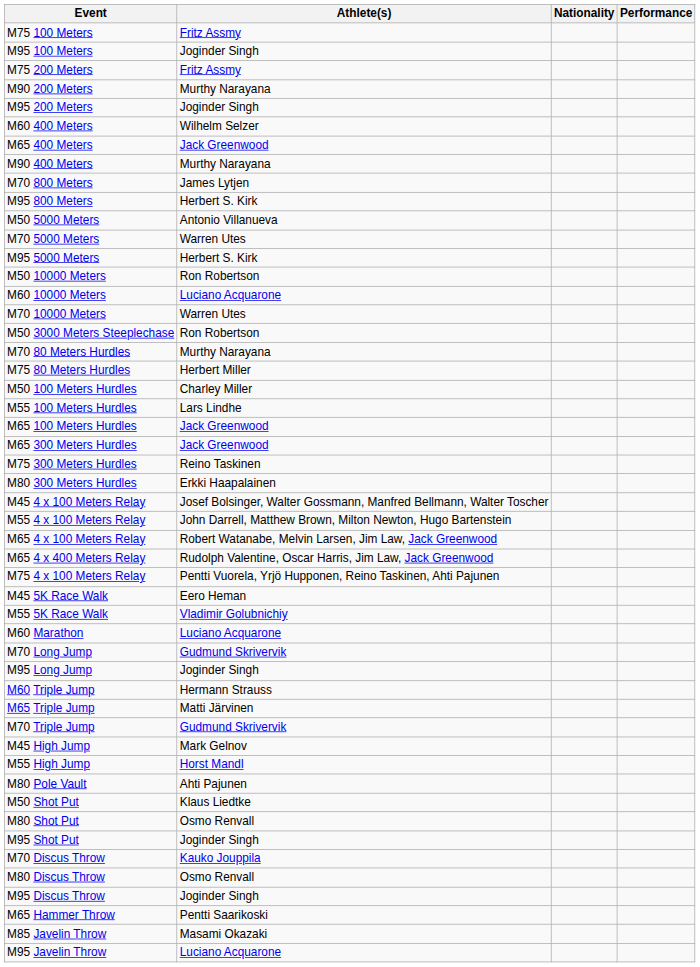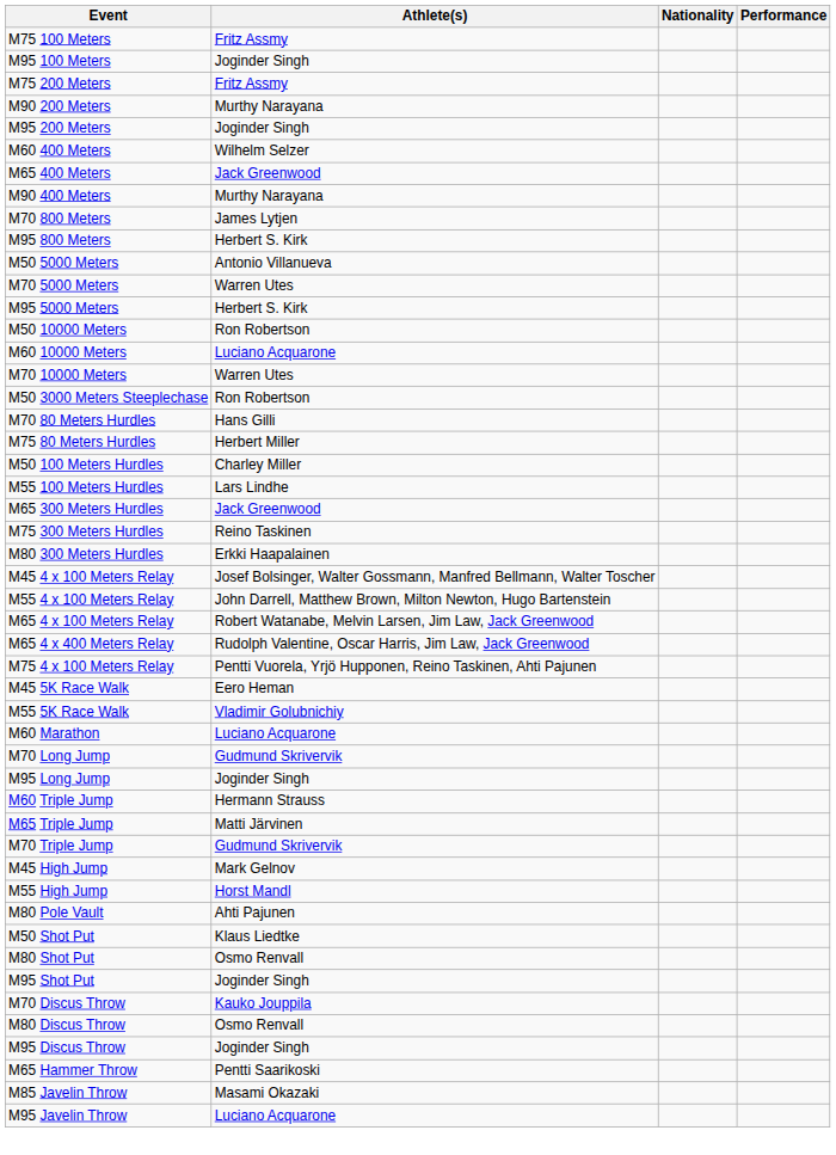M70 80 Meters Hurdles | Athlete(s): Murthy Narayana -> Hans Gilli
- row: M65 100 Meters Hurdles | Jack Greenwood
